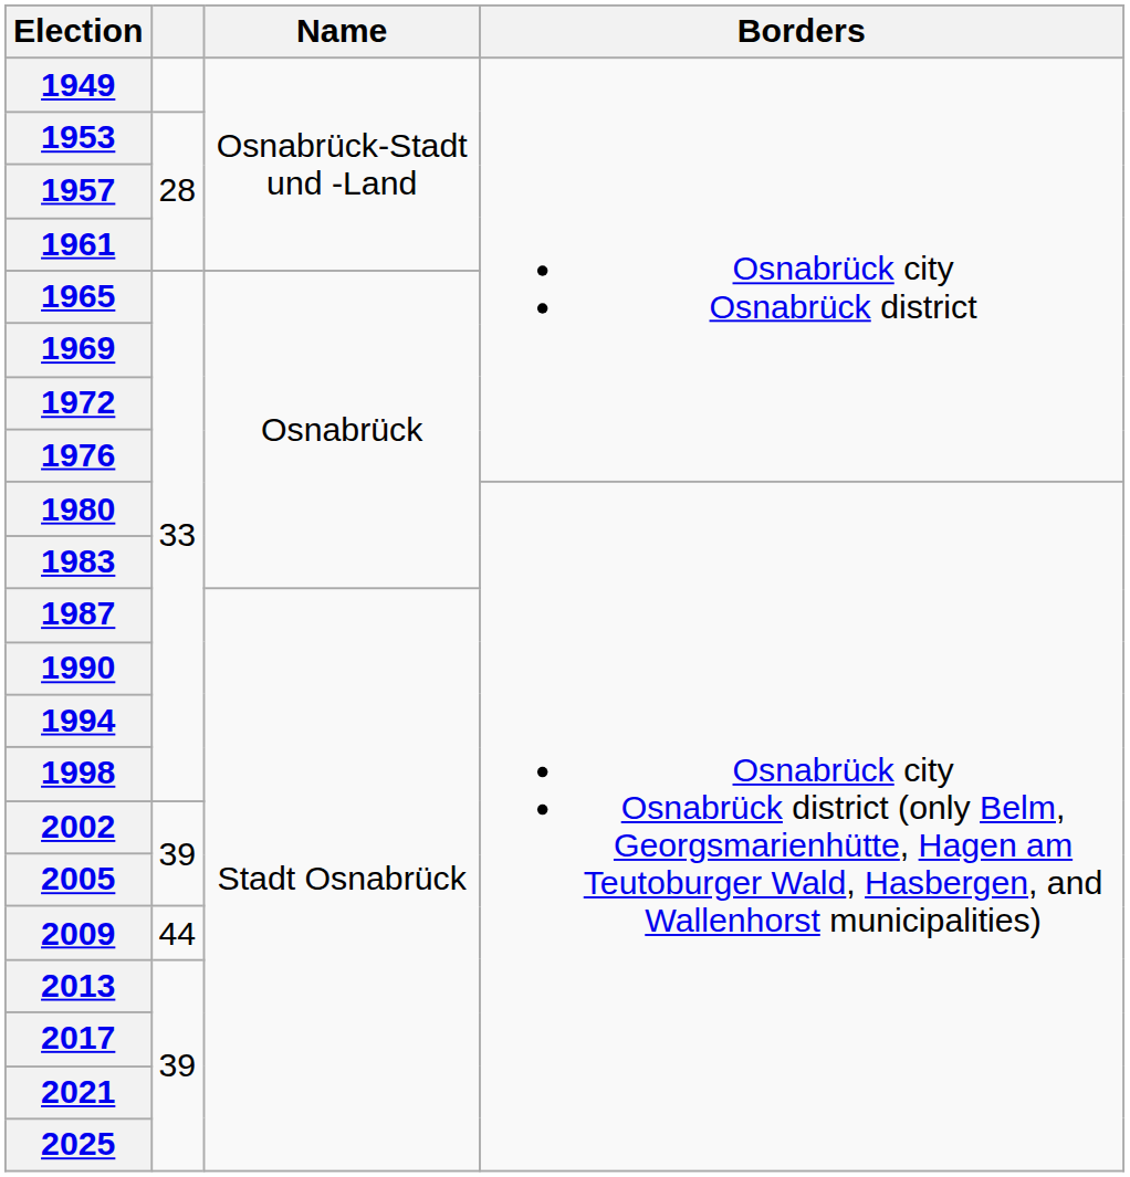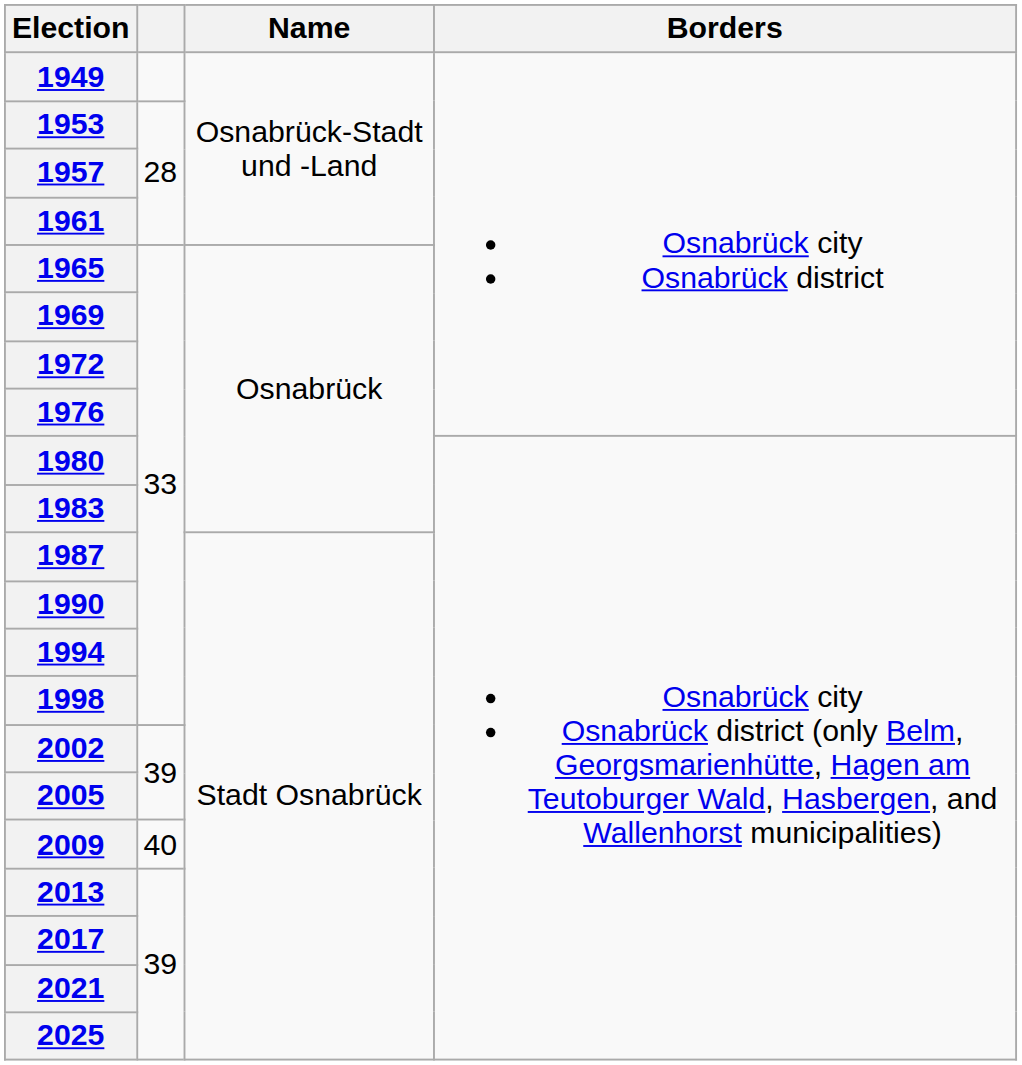2009 | column 2: 44 -> 40
